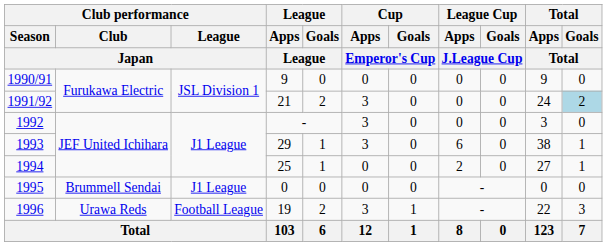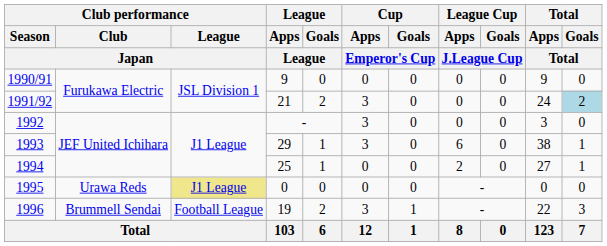1995 | Club performance / Club / Japan: Brummell Sendai -> Urawa Reds
1995 | Club performance / League / Japan: no background -> khaki background
1996 | Club performance / Club / Japan: Urawa Reds -> Brummell Sendai
